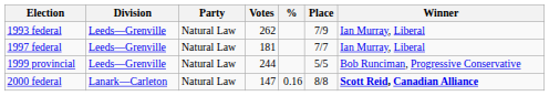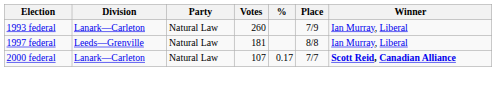1993 federal | Division: Leeds—Grenville -> Lanark—Carleton
1993 federal | Votes: 262 -> 260
1997 federal | Place: 7/7 -> 8/8
- row: 1999 provincial | Leeds—Grenville | Natural Law | 244 | 5/5 | Bob Runciman, Progressive Conservative
2000 federal | Votes: 147 -> 107
2000 federal | %: 0.16 -> 0.17
2000 federal | Place: 8/8 -> 7/7
